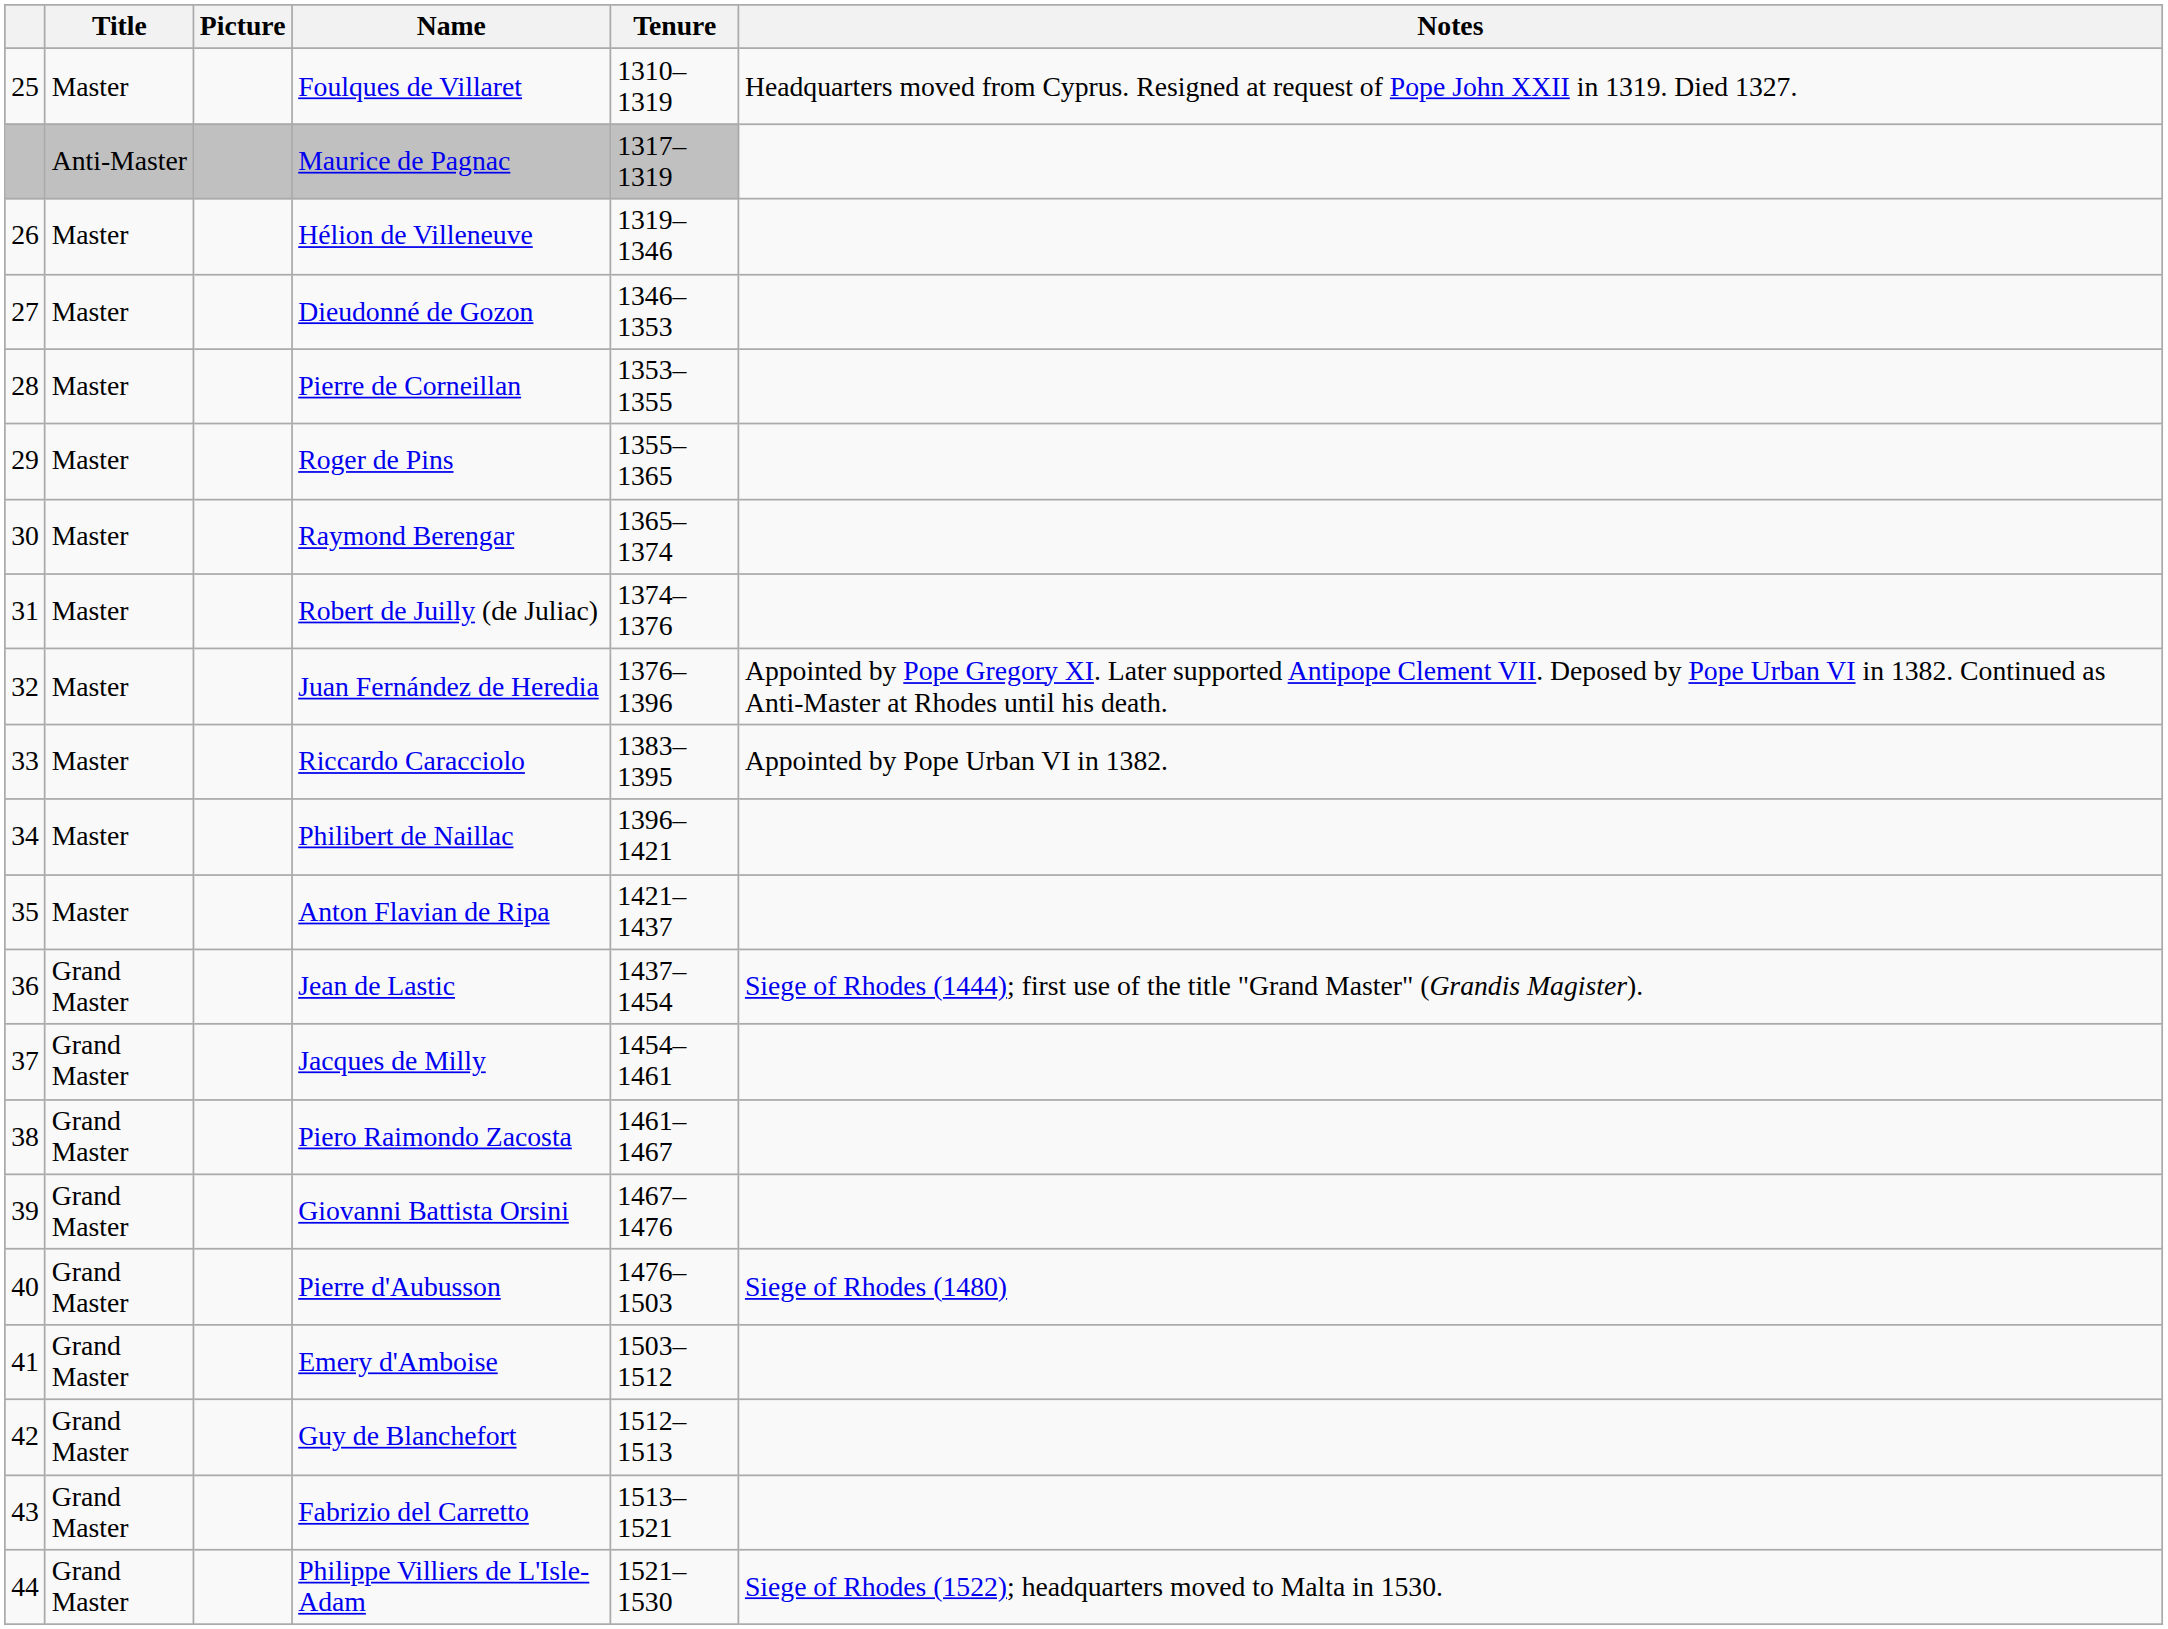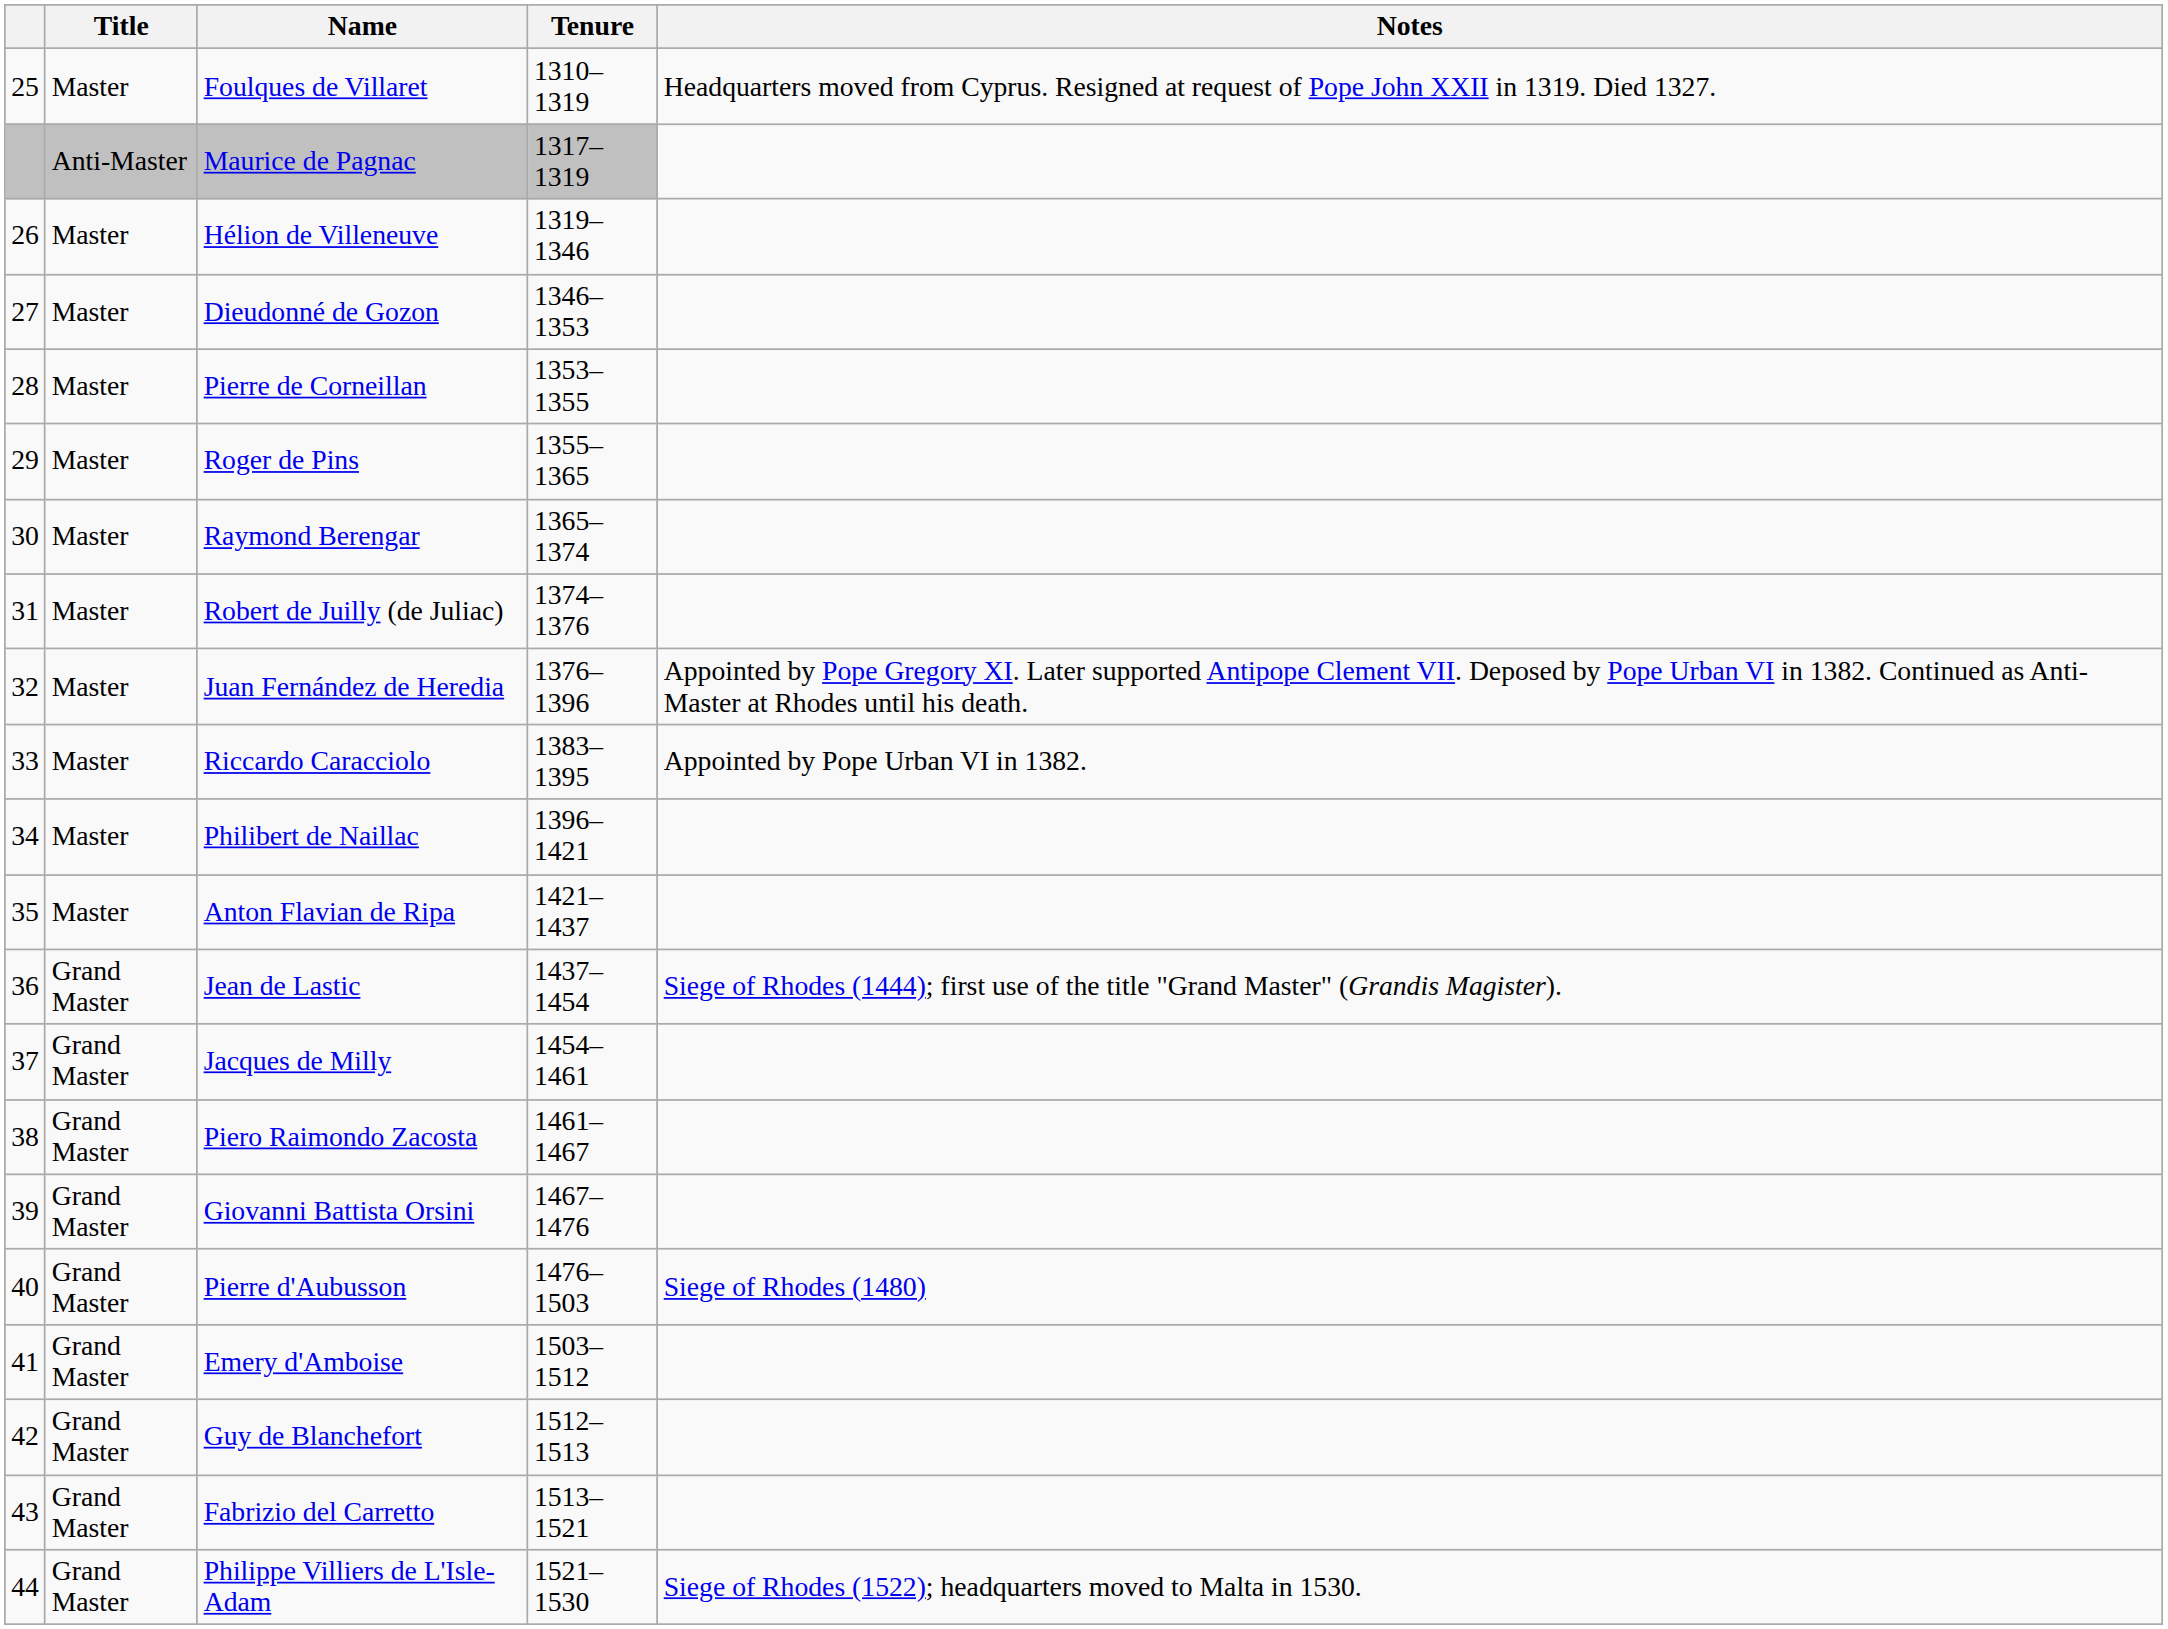- column: Picture
